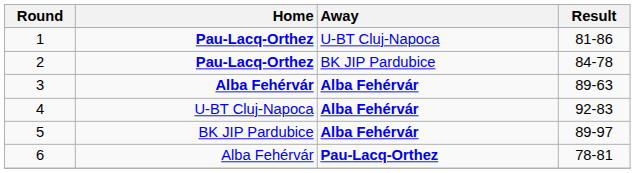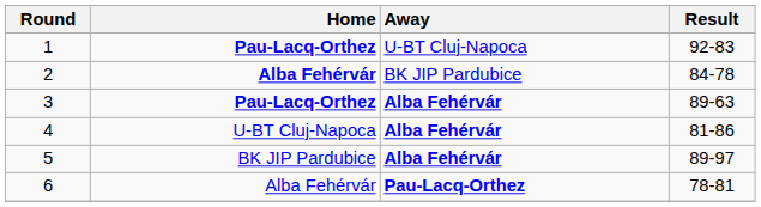1 | Result: 81-86 -> 92-83
2 | Home: Pau-Lacq-Orthez -> Alba Fehérvár
3 | Home: Alba Fehérvár -> Pau-Lacq-Orthez
4 | Result: 92-83 -> 81-86
